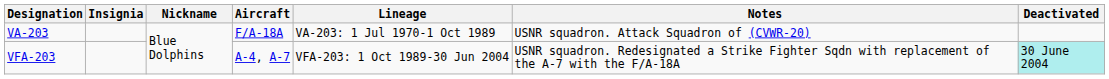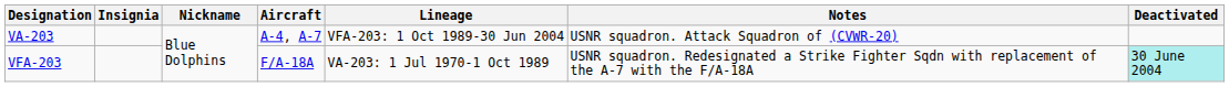VA-203 | Aircraft: F/A-18A -> A-4, A-7
VA-203 | Lineage: VA-203: 1 Jul 1970-1 Oct 1989 -> VFA-203: 1 Oct 1989-30 Jun 2004
VFA-203 | Aircraft: A-4, A-7 -> F/A-18A
VFA-203 | Lineage: VFA-203: 1 Oct 1989-30 Jun 2004 -> VA-203: 1 Jul 1970-1 Oct 1989
